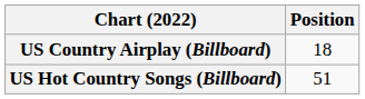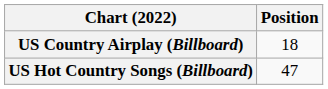US Hot Country Songs (Billboard) | Position: 51 -> 47
